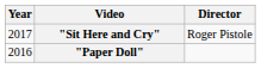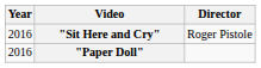"Sit Here and Cry" | Year: 2017 -> 2016
